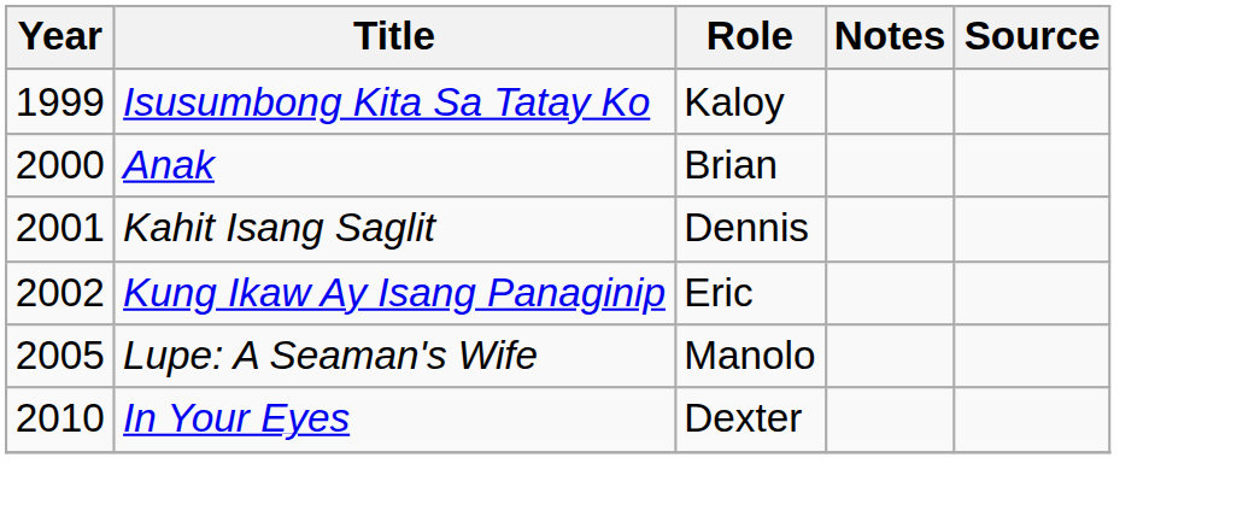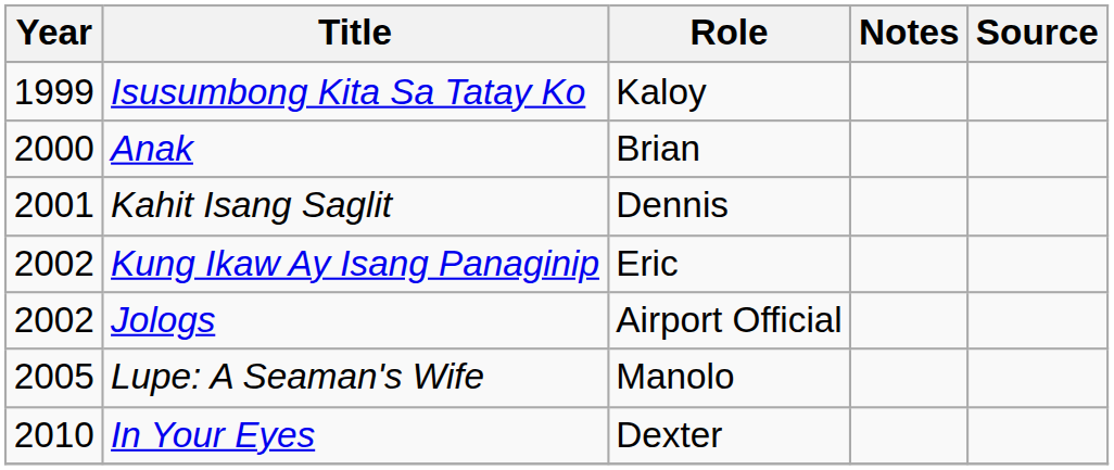+ row: 2002 | Jologs | Airport Official
